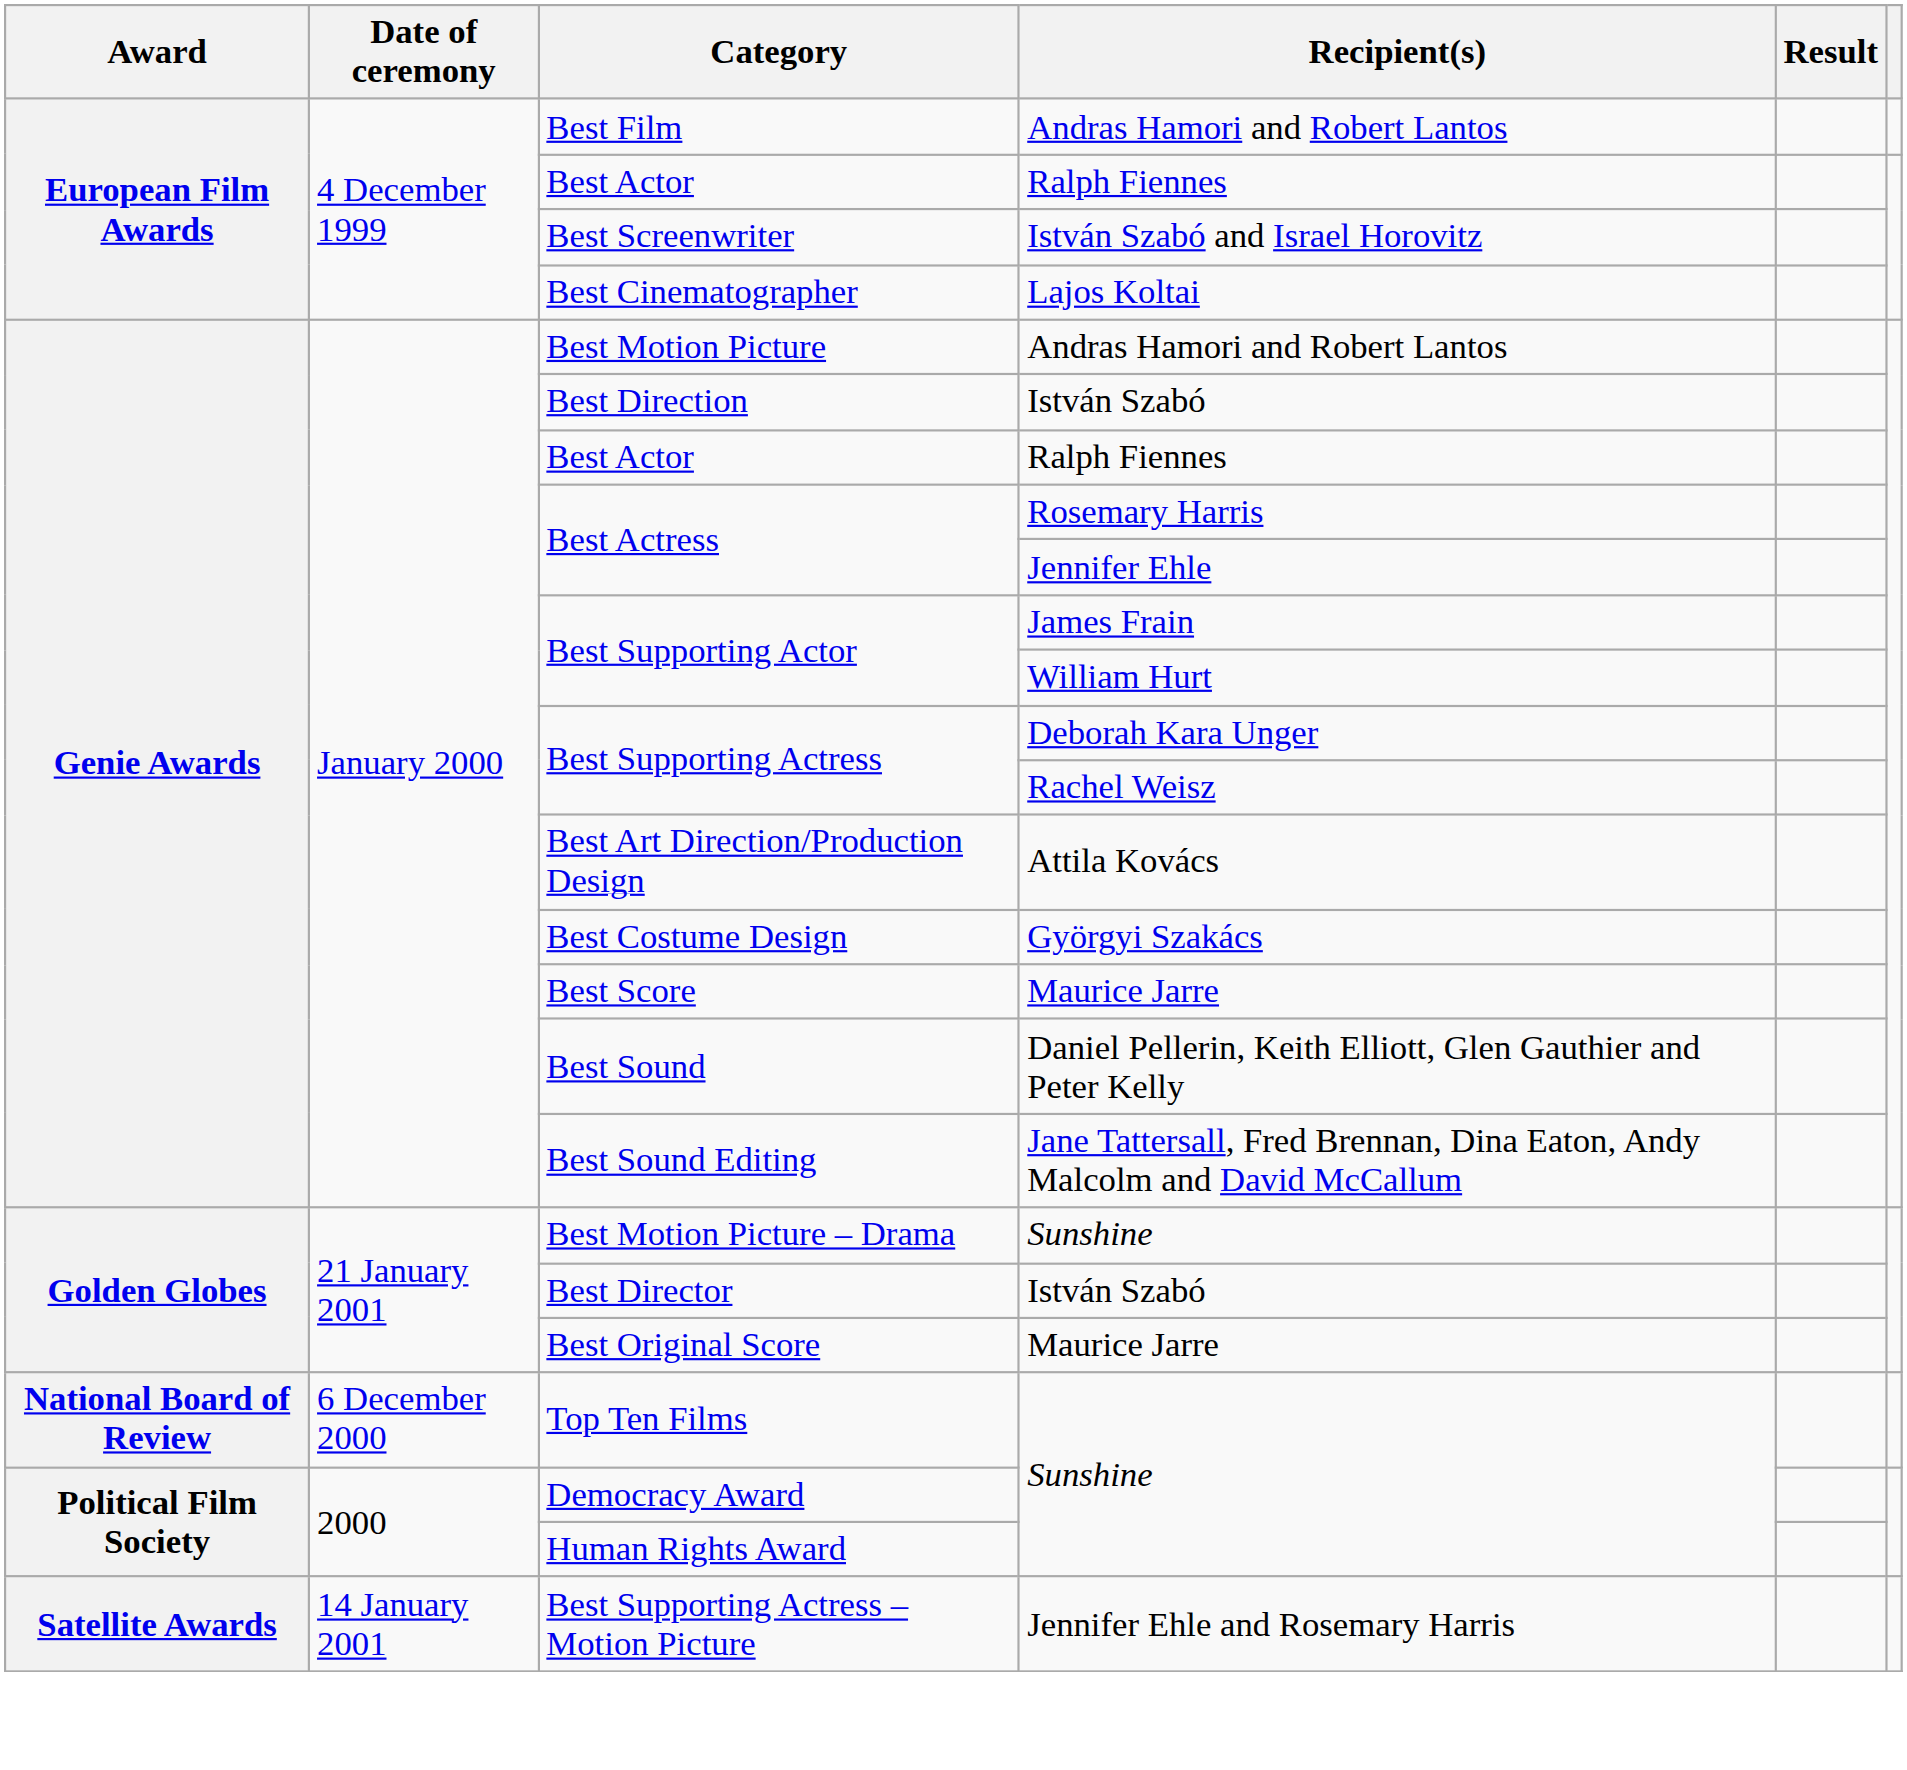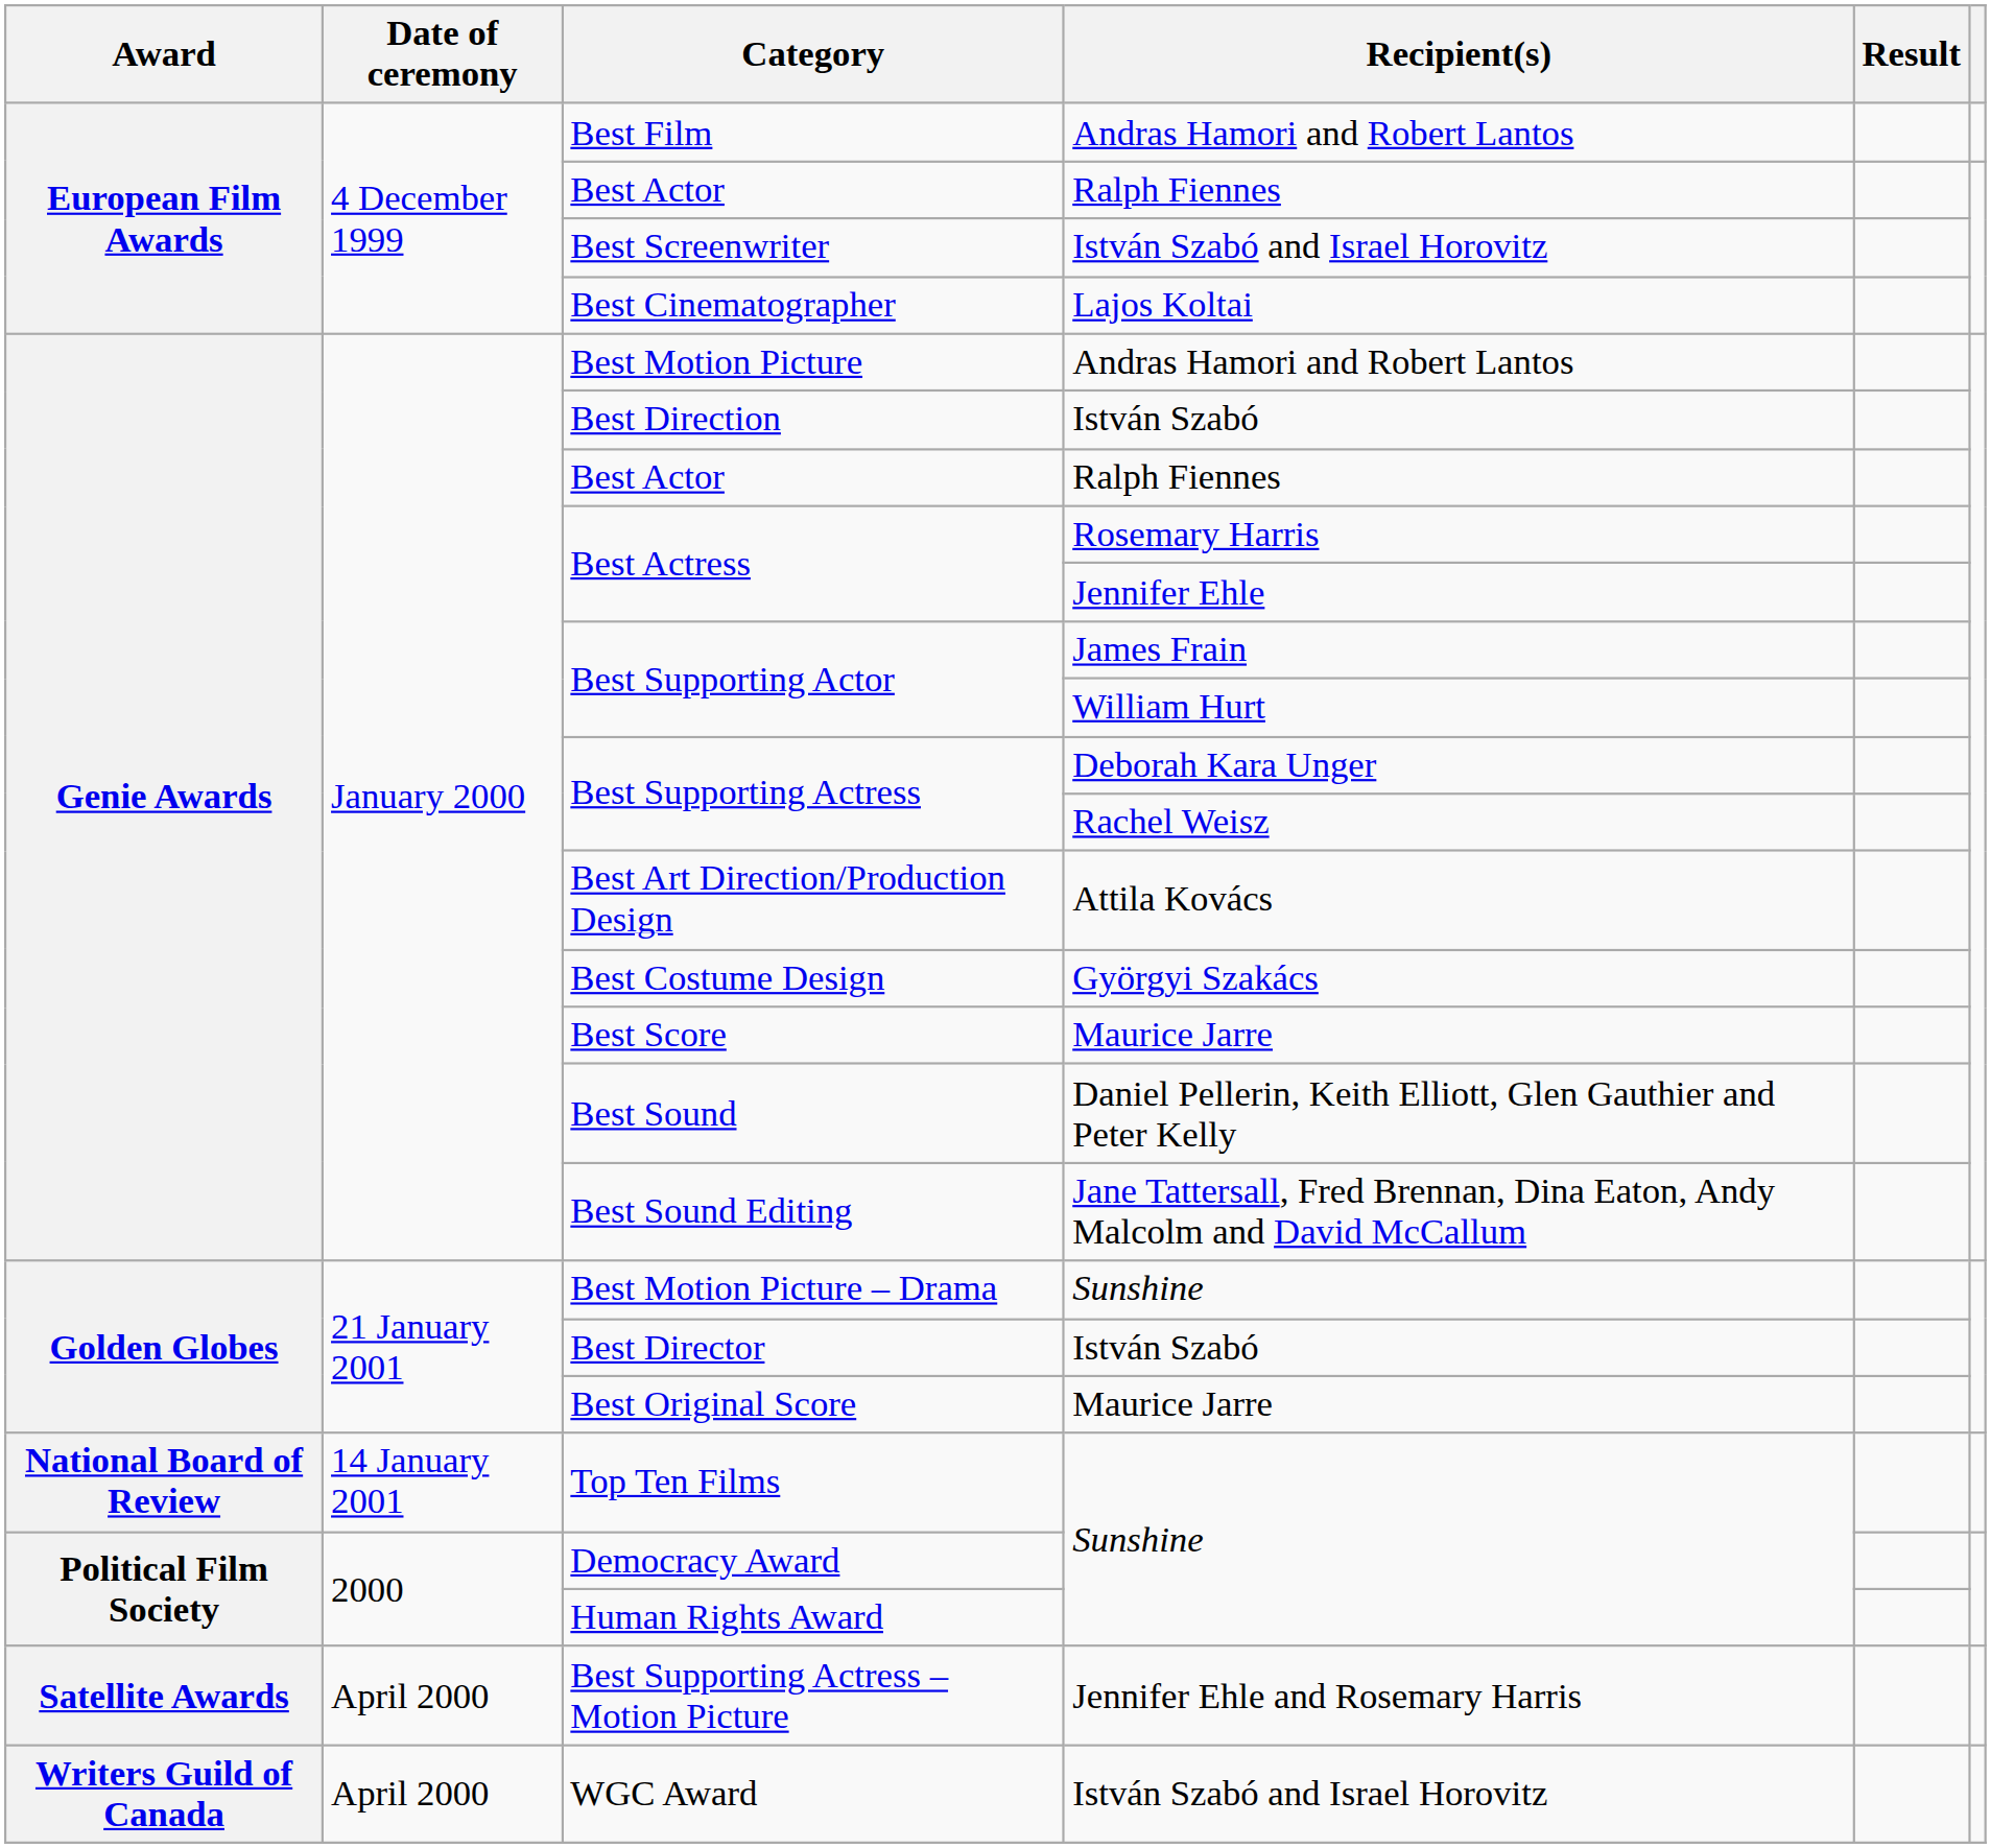Top Ten Films | Date of ceremony: 6 December 2000 -> 14 January 2001
Best Supporting Actress – Motion Picture | Date of ceremony: 14 January 2001 -> April 2000
+ row: Writers Guild of Canada | April 2000 | WGC Award | István Szabó and Israel Horovitz
